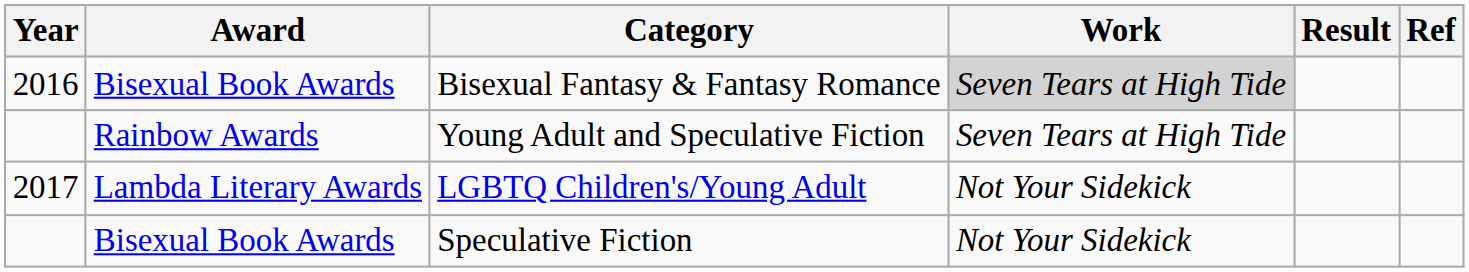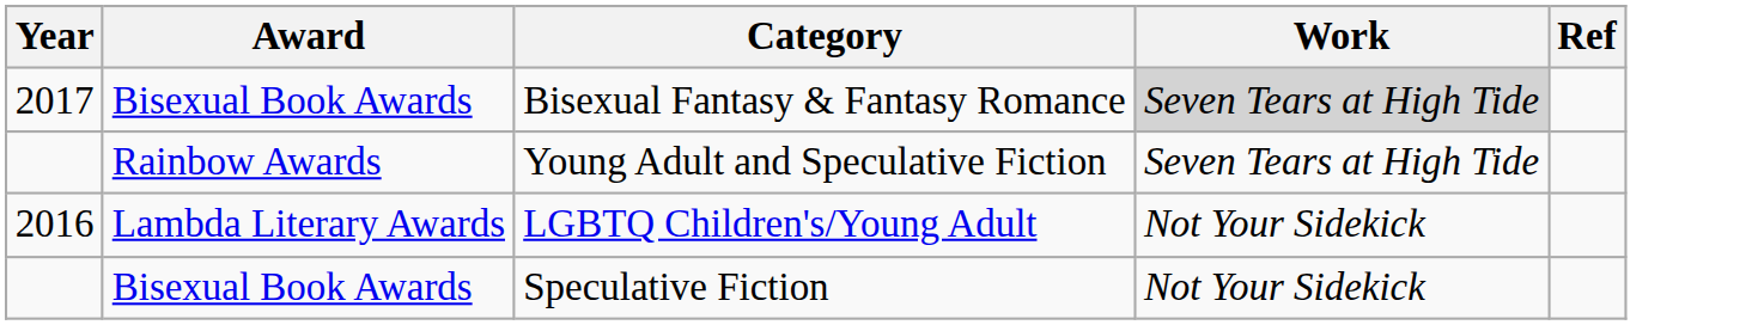- column: Result
Bisexual Fantasy & Fantasy Romance | Year: 2016 -> 2017
LGBTQ Children's/Young Adult | Year: 2017 -> 2016
